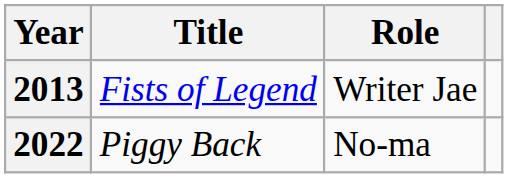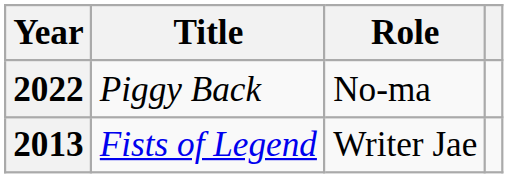rows swapped: 2013 <-> 2022
